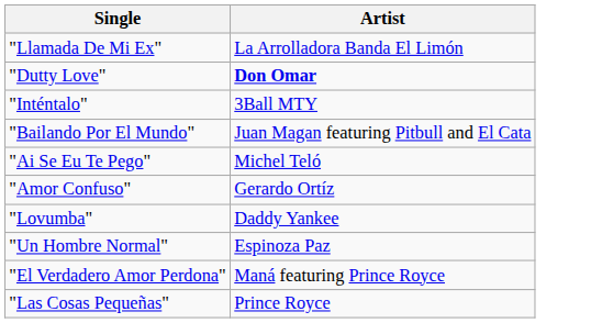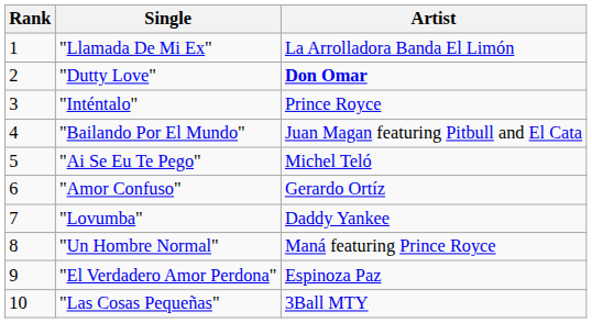+ column: Rank | 1 | 2 | 3 | 4 | 5 | 6 | 7 | 8 | 9 | 10
"Inténtalo" | Artist: 3Ball MTY -> Prince Royce
"Un Hombre Normal" | Artist: Espinoza Paz -> Maná featuring Prince Royce
"El Verdadero Amor Perdona" | Artist: Maná featuring Prince Royce -> Espinoza Paz
"Las Cosas Pequeñas" | Artist: Prince Royce -> 3Ball MTY
